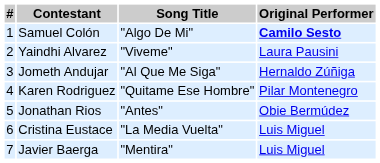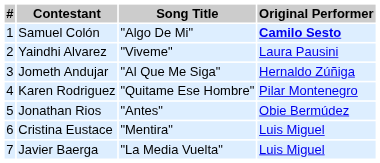Cristina Eustace | Song Title: "La Media Vuelta" -> "Mentira"
Javier Baerga | Song Title: "Mentira" -> "La Media Vuelta"
